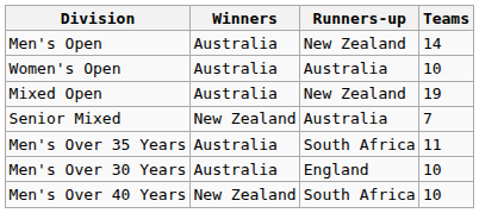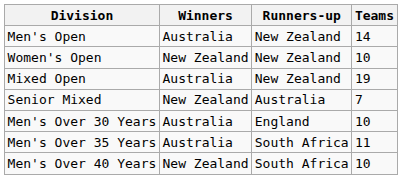Women's Open | Winners: Australia -> New Zealand
Women's Open | Runners-up: Australia -> New Zealand
rows swapped: Men's Over 30 Years <-> Men's Over 35 Years
